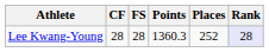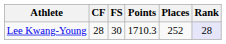Lee Kwang-Young | FS: 28 -> 30
Lee Kwang-Young | Points: 1360.3 -> 1710.3
